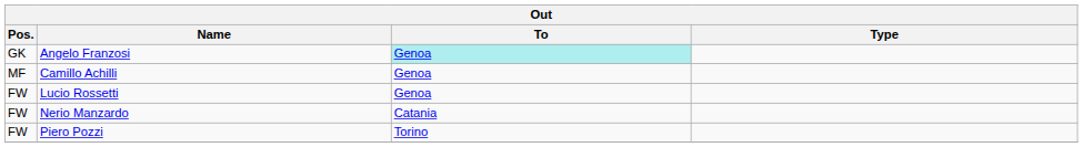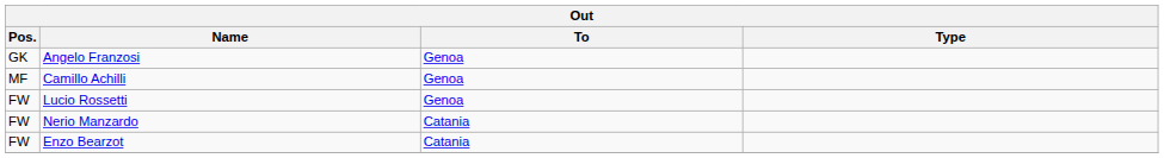Angelo Franzosi | To: paleturquoise background -> no background
+ row: FW | Enzo Bearzot | Catania
- row: FW | Piero Pozzi | Torino
